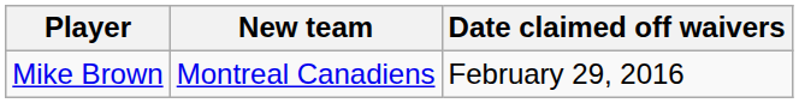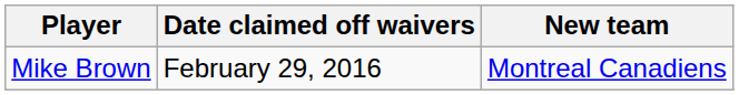columns swapped: New team <-> Date claimed off waivers
